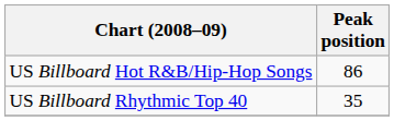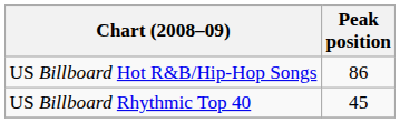US Billboard Rhythmic Top 40 | Peak position: 35 -> 45
